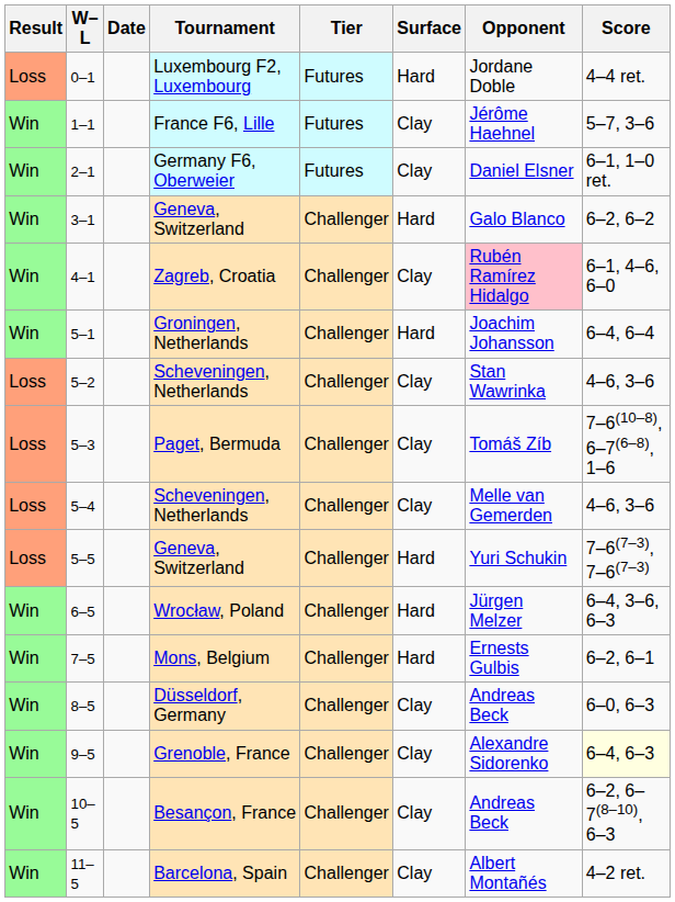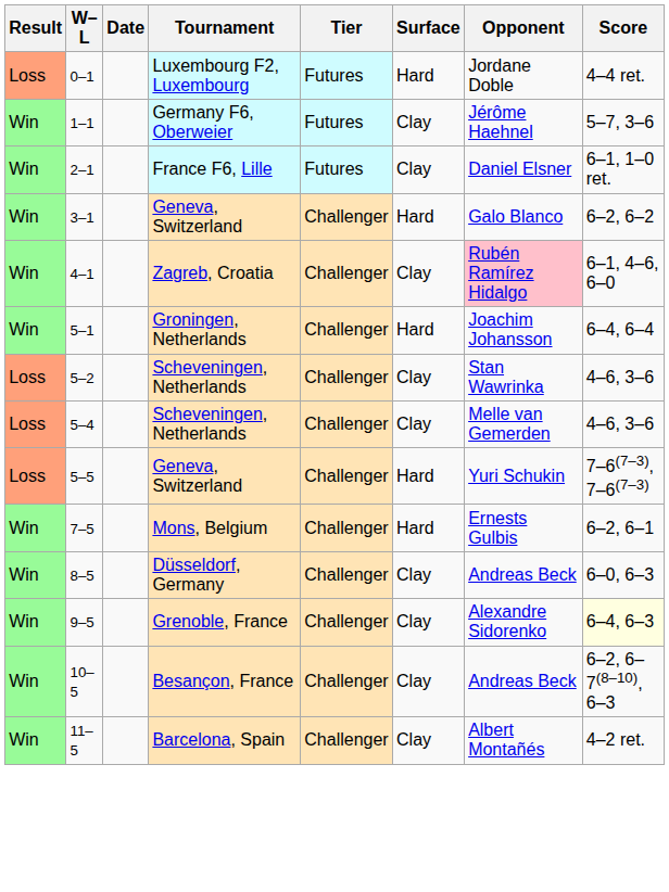1–1 | Tournament: France F6, Lille -> Germany F6, Oberweier
2–1 | Tournament: Germany F6, Oberweier -> France F6, Lille
- row: Loss | 5–3 | Paget, Bermuda | Challenger | Clay | Tomáš Zíb | 7–6(10–8), 6–7(6–8), 1–6
- row: Win | 6–5 | Wrocław, Poland | Challenger | Hard | Jürgen Melzer | 6–4, 3–6, 6–3
